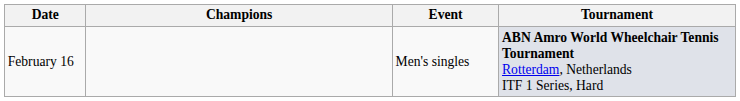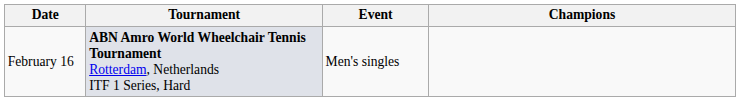columns swapped: Tournament <-> Champions
